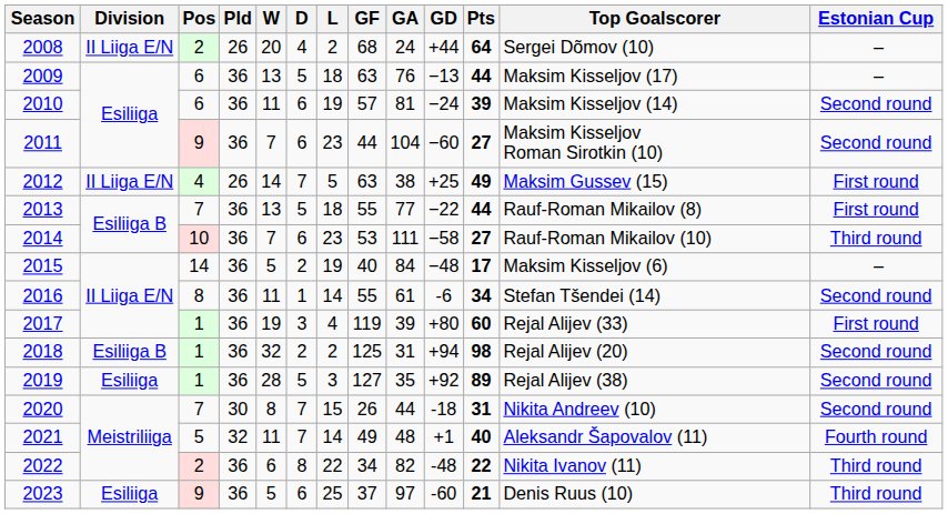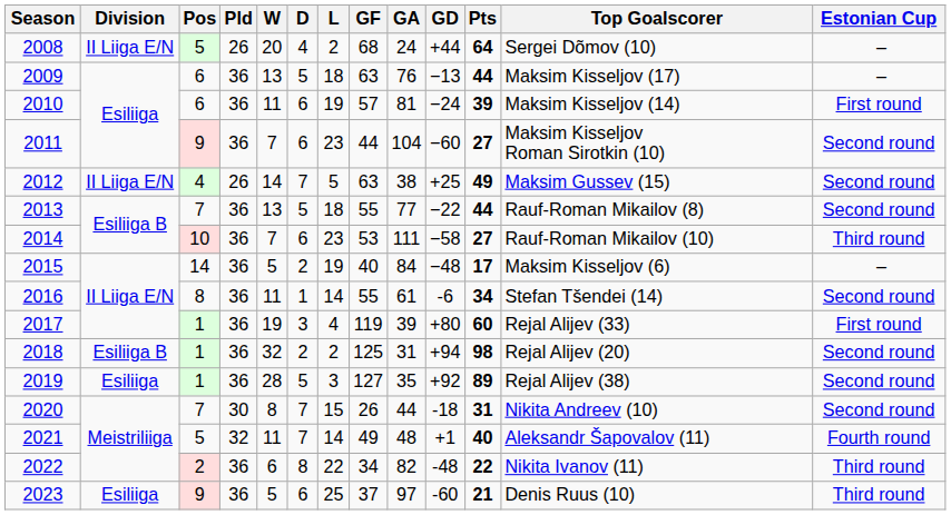2008 | Pos: 2 -> 5
2010 | Estonian Cup: Second round -> First round
2012 | Estonian Cup: First round -> Second round
2013 | Estonian Cup: First round -> Second round
